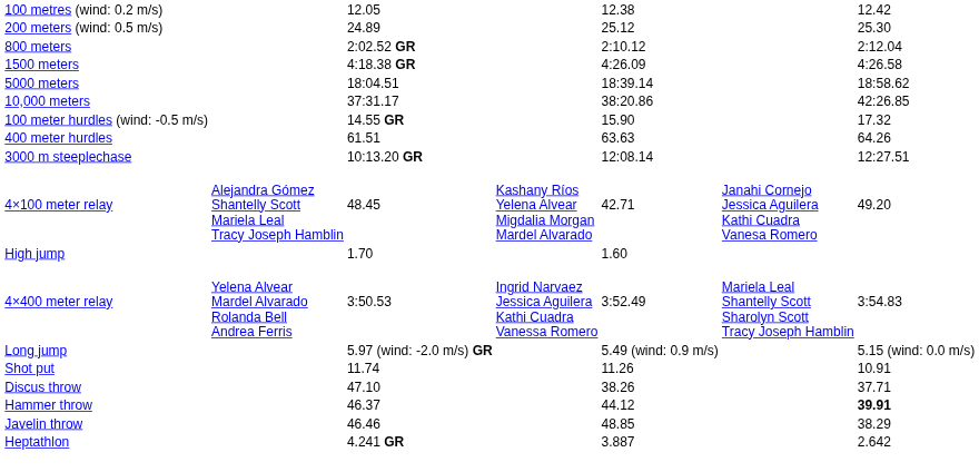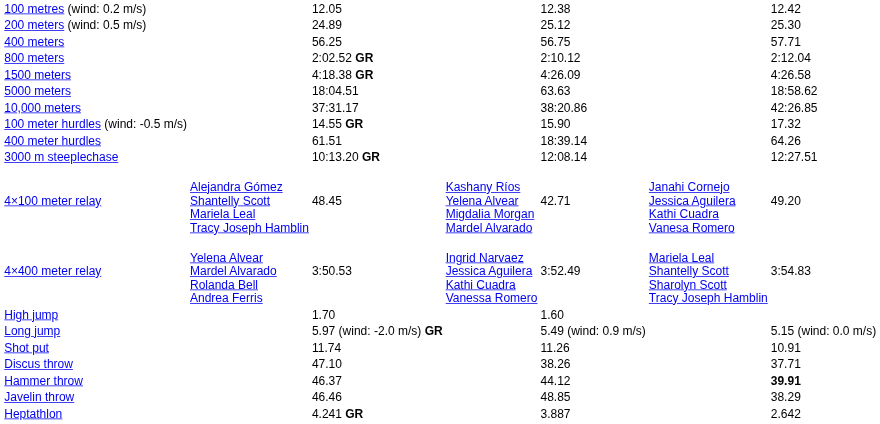+ row: 400 meters | 56.25 | 56.75 | 57.71
5000 meters | column 5: 18:39.14 -> 63.63
400 meter hurdles | column 5: 63.63 -> 18:39.14
rows swapped: 4×400 meter relay <-> High jump
